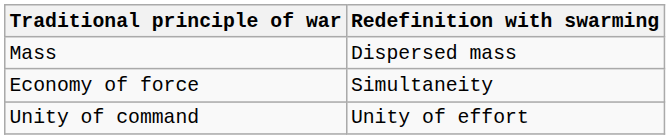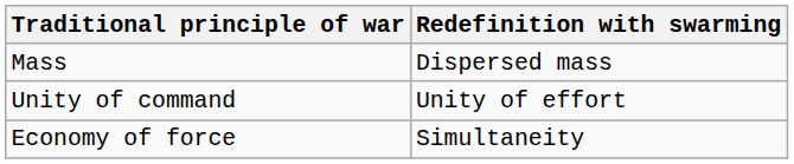rows swapped: Economy of force <-> Unity of command
